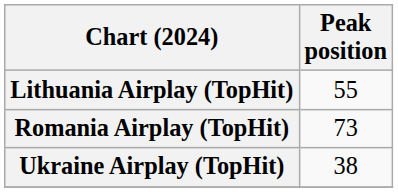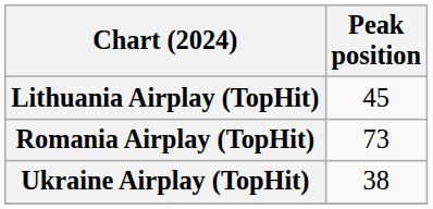Lithuania Airplay (TopHit) | Peak position: 55 -> 45
